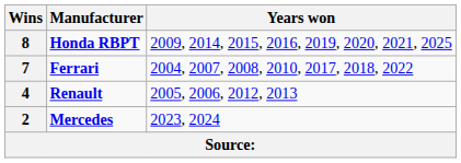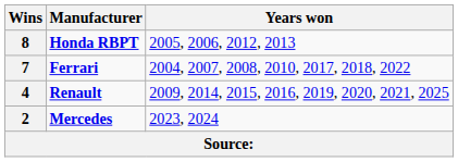8 | Years won: 2009, 2014, 2015, 2016, 2019, 2020, 2021, 2025 -> 2005, 2006, 2012, 2013
4 | Years won: 2005, 2006, 2012, 2013 -> 2009, 2014, 2015, 2016, 2019, 2020, 2021, 2025
